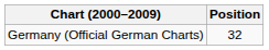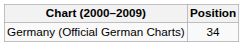Germany (Official German Charts) | Position: 32 -> 34
